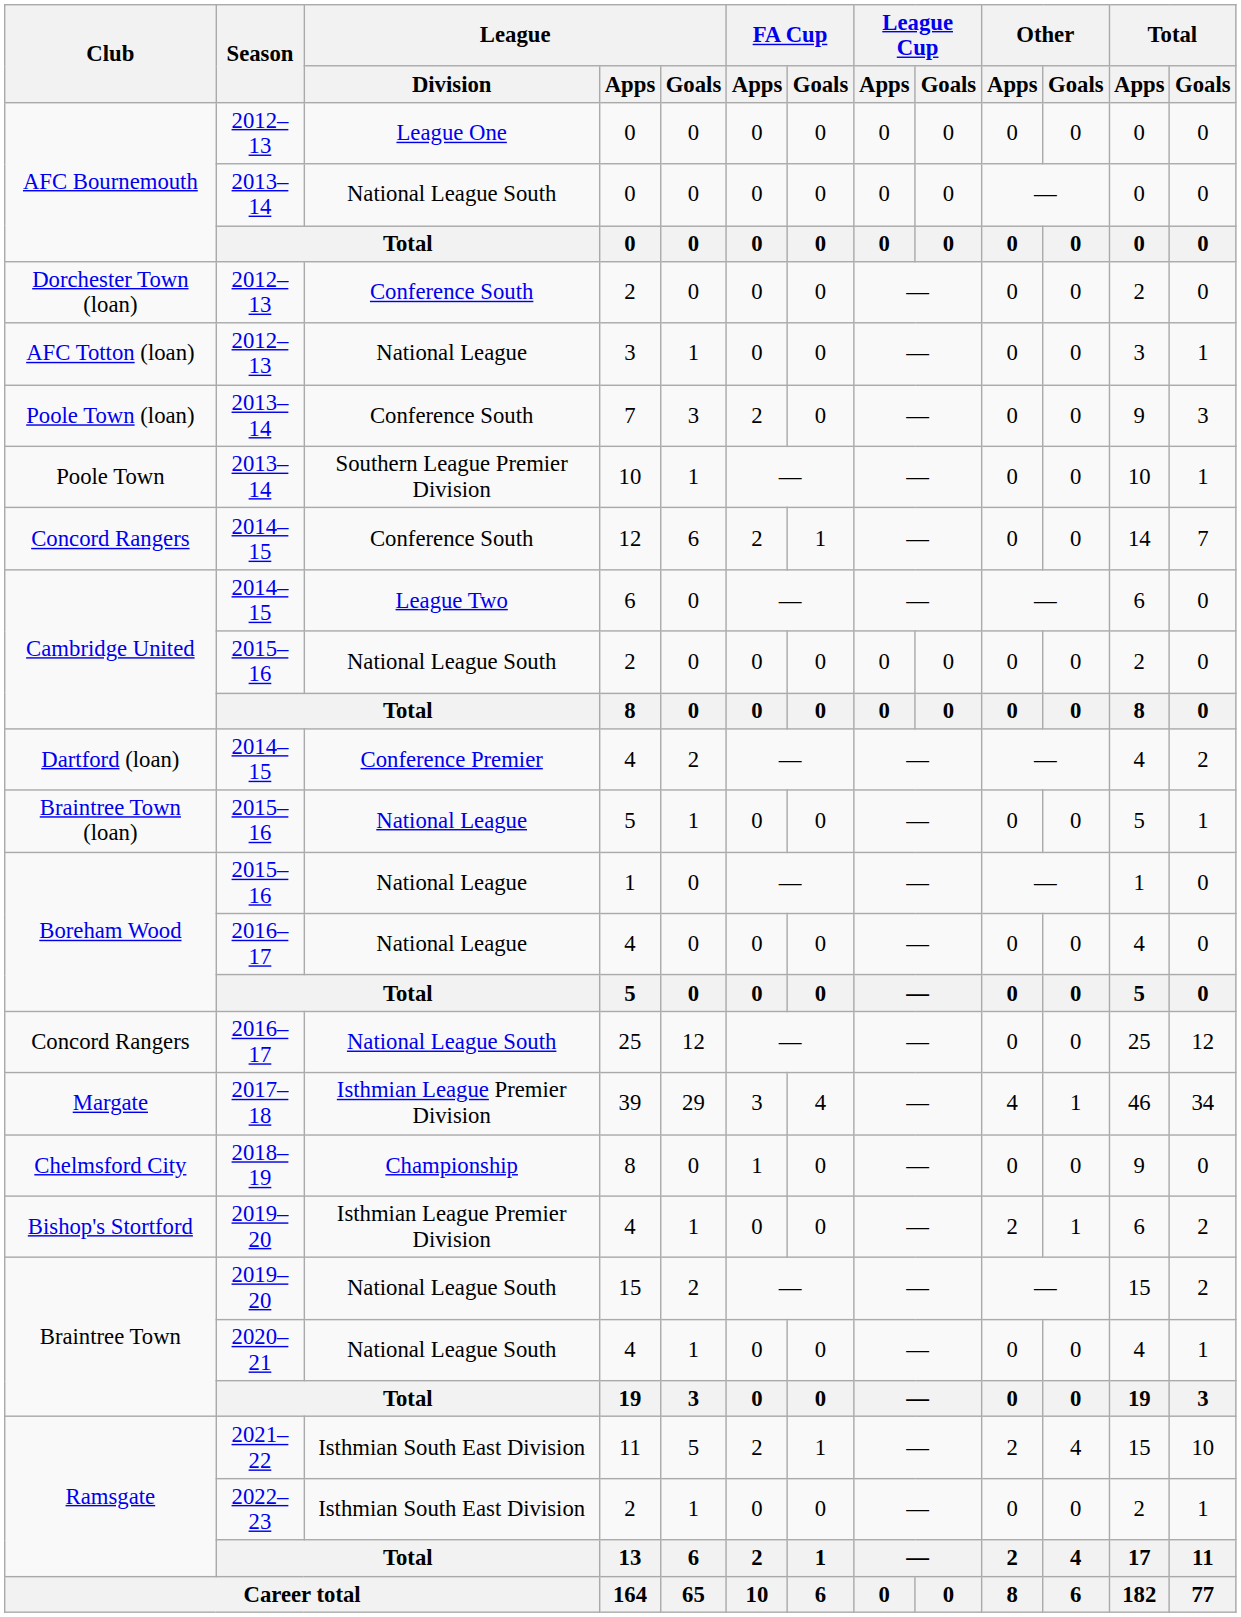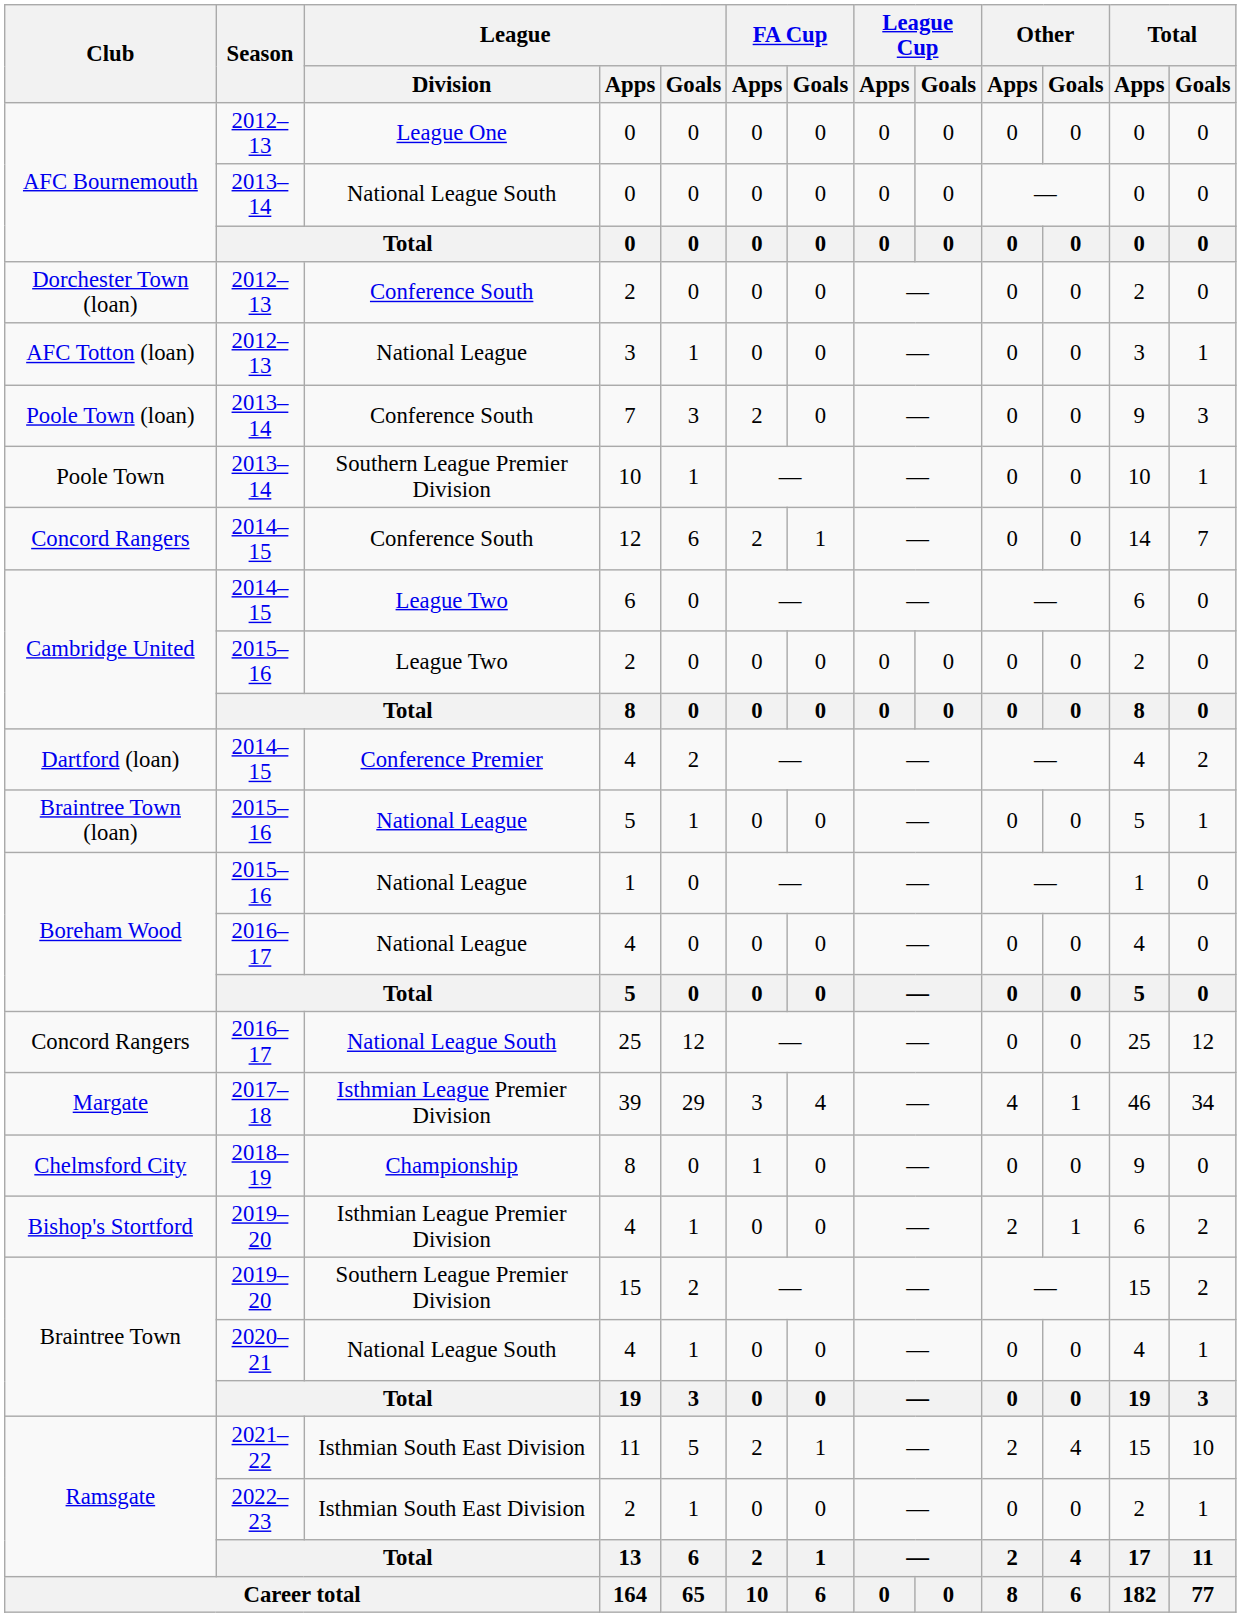Cambridge United / 2015–16 | League / Division: National League South -> League Two
Braintree Town / 2019–20 | League / Division: National League South -> Southern League Premier Division
